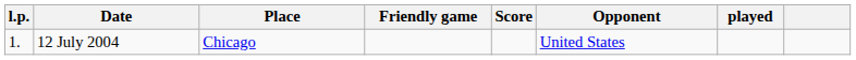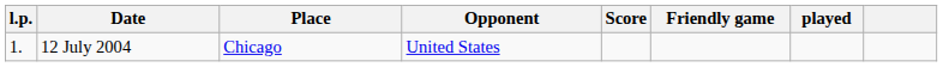columns swapped: Opponent <-> Friendly game
